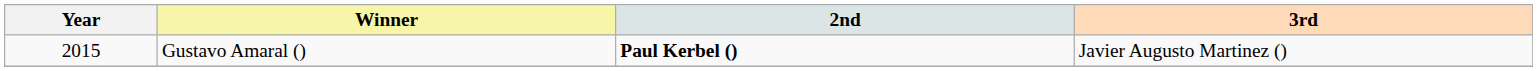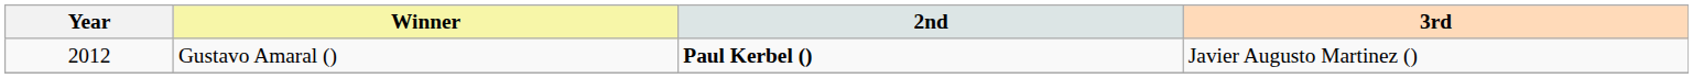Gustavo Amaral () | Year: 2015 -> 2012
